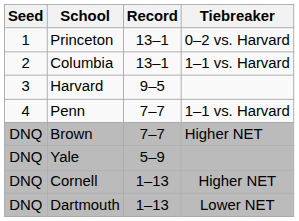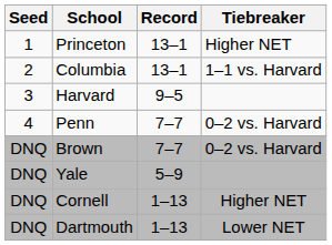Princeton | Tiebreaker: 0–2 vs. Harvard -> Higher NET
Penn | Tiebreaker: 1–1 vs. Harvard -> 0–2 vs. Harvard
Brown | Tiebreaker: Higher NET -> 0–2 vs. Harvard
